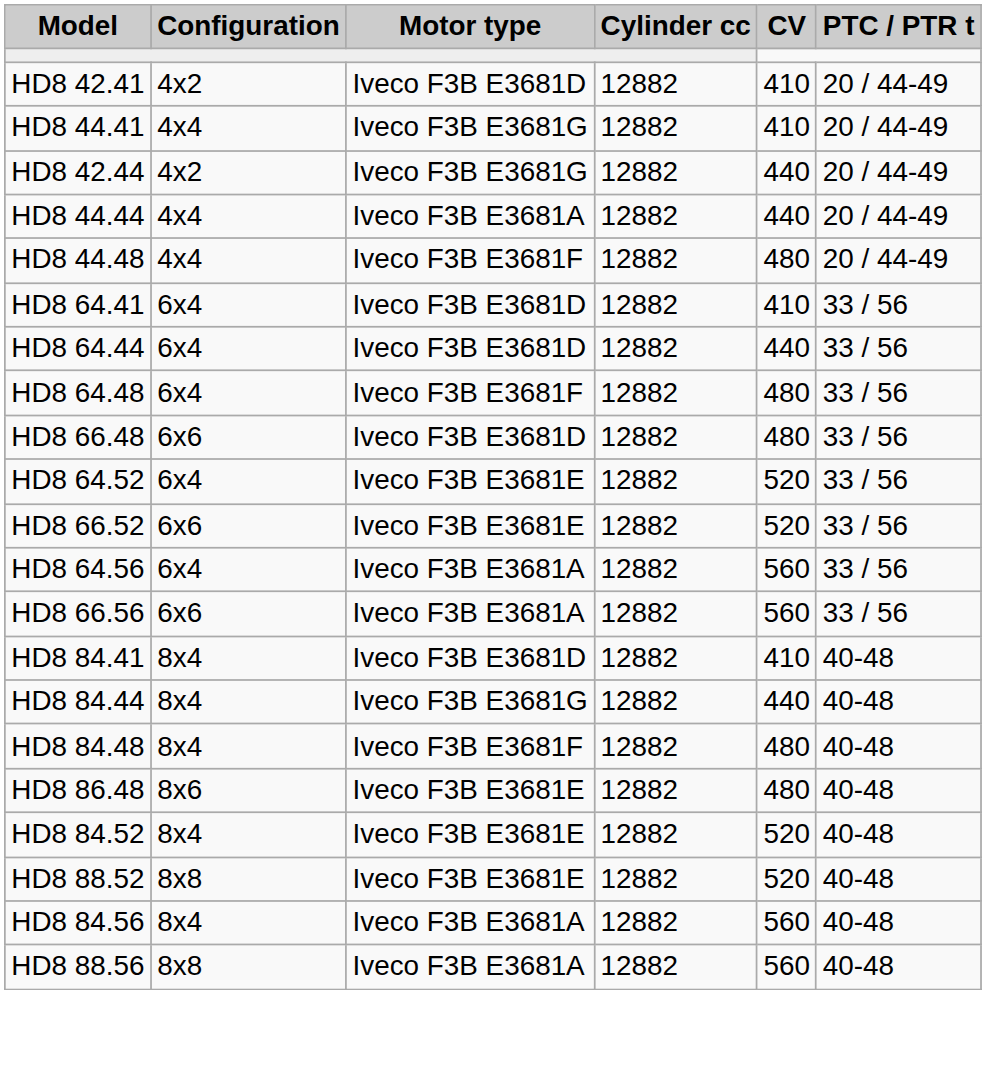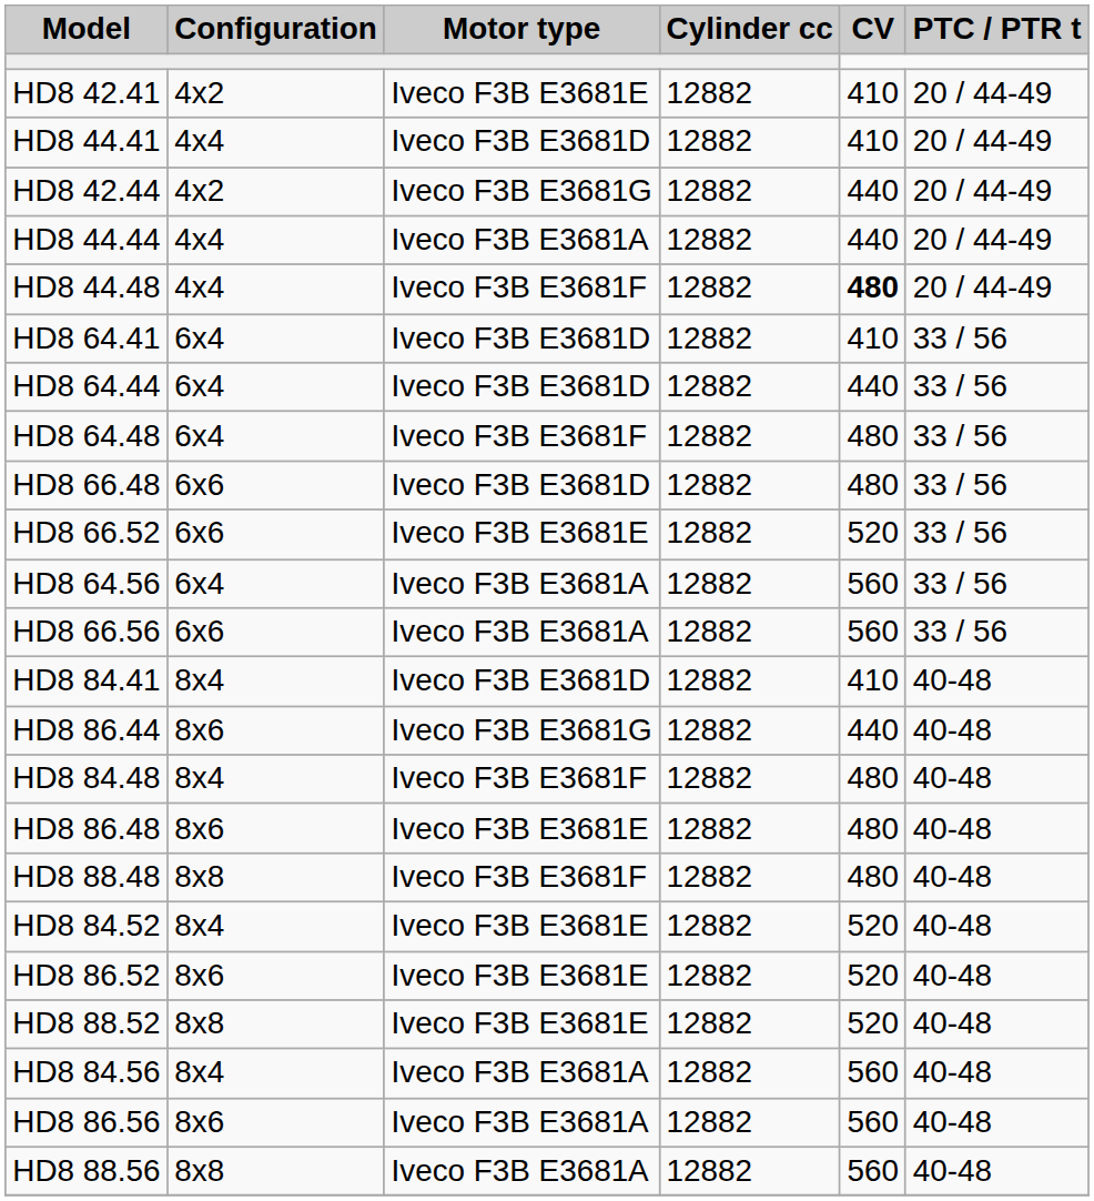HD8 42.41 | Motor type: Iveco F3B E3681D -> Iveco F3B E3681E
HD8 44.41 | Motor type: Iveco F3B E3681G -> Iveco F3B E3681D
HD8 44.48 | CV: normal -> bold
- row: HD8 64.52 | 6x4 | Iveco F3B E3681E | 12882 | 520 | 33 / 56
- row: HD8 84.44 | 8x4 | Iveco F3B E3681G | 12882 | 440 | 40-48
+ row: HD8 86.44 | 8x6 | Iveco F3B E3681G | 12882 | 440 | 40-48
+ row: HD8 88.48 | 8x8 | Iveco F3B E3681F | 12882 | 480 | 40-48
+ row: HD8 86.52 | 8x6 | Iveco F3B E3681E | 12882 | 520 | 40-48
+ row: HD8 86.56 | 8x6 | Iveco F3B E3681A | 12882 | 560 | 40-48
